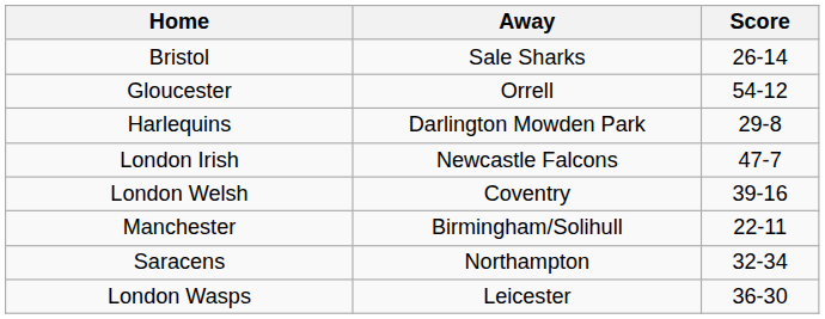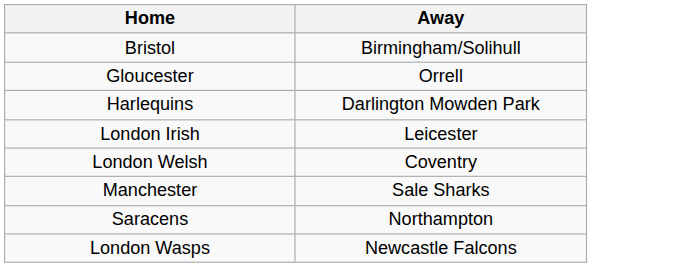- column: Score | 26-14 | 54-12 | 29-8 | 47-7 | 39-16 | 22-11 | 32-34 | 36-30
Bristol | Away: Sale Sharks -> Birmingham/Solihull
London Irish | Away: Newcastle Falcons -> Leicester
Manchester | Away: Birmingham/Solihull -> Sale Sharks
London Wasps | Away: Leicester -> Newcastle Falcons
